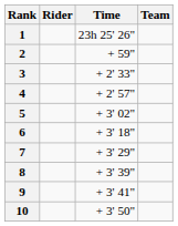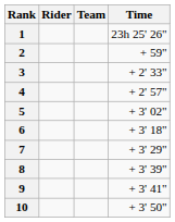columns swapped: Team <-> Time
